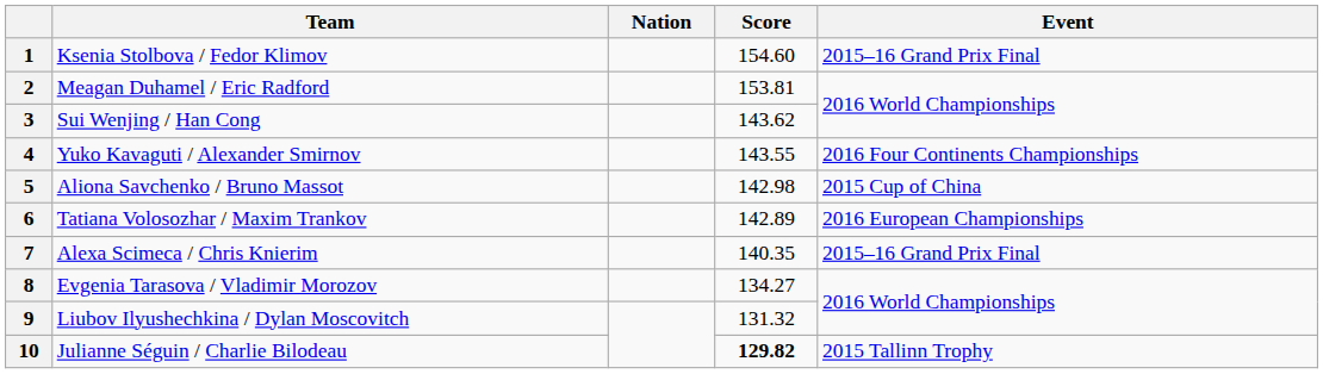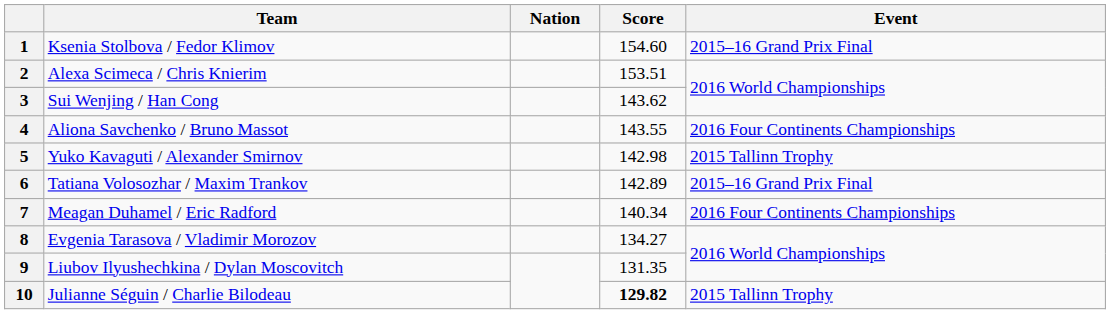2 | Team: Meagan Duhamel / Eric Radford -> Alexa Scimeca / Chris Knierim
2 | Score: 153.81 -> 153.51
4 | Team: Yuko Kavaguti / Alexander Smirnov -> Aliona Savchenko / Bruno Massot
5 | Team: Aliona Savchenko / Bruno Massot -> Yuko Kavaguti / Alexander Smirnov
5 | Event: 2015 Cup of China -> 2015 Tallinn Trophy
6 | Event: 2016 European Championships -> 2015–16 Grand Prix Final
7 | Team: Alexa Scimeca / Chris Knierim -> Meagan Duhamel / Eric Radford
7 | Score: 140.35 -> 140.34
7 | Event: 2015–16 Grand Prix Final -> 2016 Four Continents Championships
9 | Score: 131.32 -> 131.35
